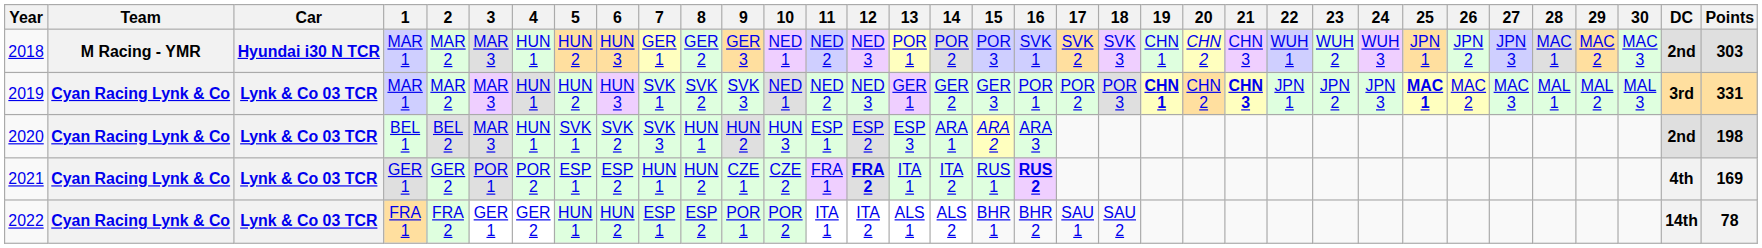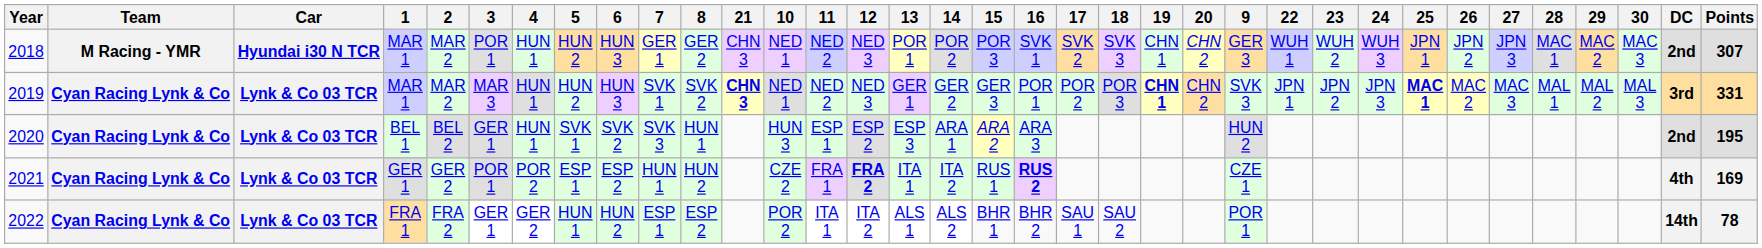columns swapped: 9 <-> 21
2018 | 3: MAR 3 -> POR 1
2018 | Points: 303 -> 307
2020 | 3: MAR 3 -> GER 1
2020 | Points: 198 -> 195
